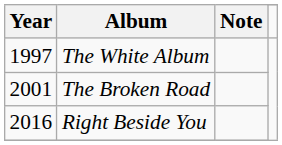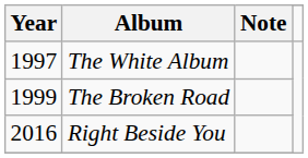The Broken Road | Year: 2001 -> 1999
